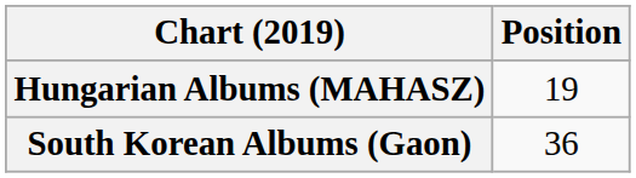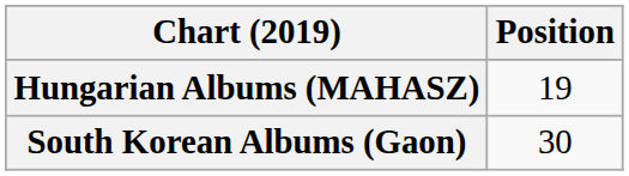South Korean Albums (Gaon) | Position: 36 -> 30
